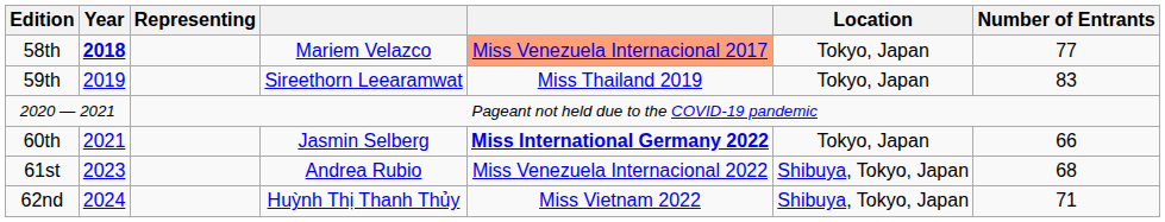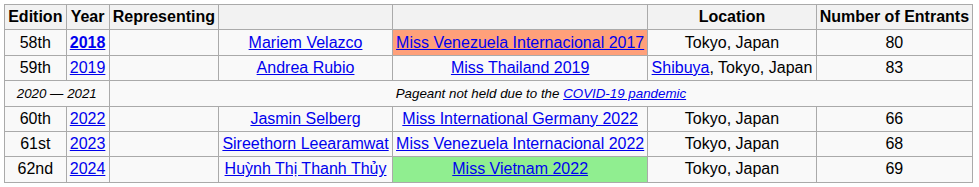58th | Number of Entrants: 77 -> 80
59th | column 4: Sireethorn Leearamwat -> Andrea Rubio
59th | Location: Tokyo, Japan -> Shibuya, Tokyo, Japan
60th | Year: 2021 -> 2022
60th | column 5: bold -> normal
61st | column 4: Andrea Rubio -> Sireethorn Leearamwat
61st | Location: Shibuya, Tokyo, Japan -> Tokyo, Japan
62nd | column 5: no background -> lightgreen background
62nd | Location: Shibuya, Tokyo, Japan -> Tokyo, Japan
62nd | Number of Entrants: 71 -> 69
